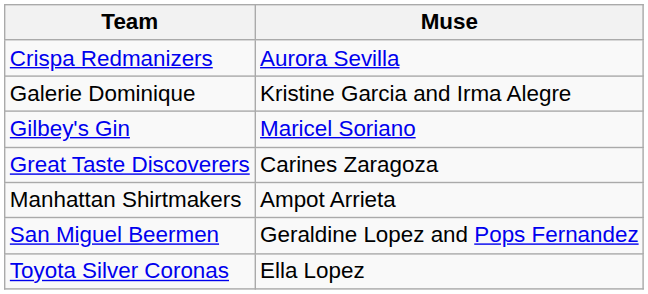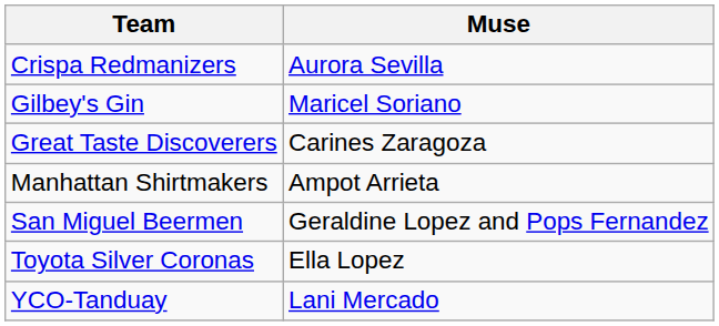- row: Galerie Dominique | Kristine Garcia and Irma Alegre
+ row: YCO-Tanduay | Lani Mercado
